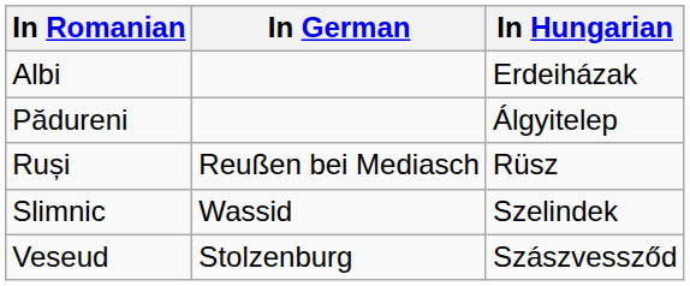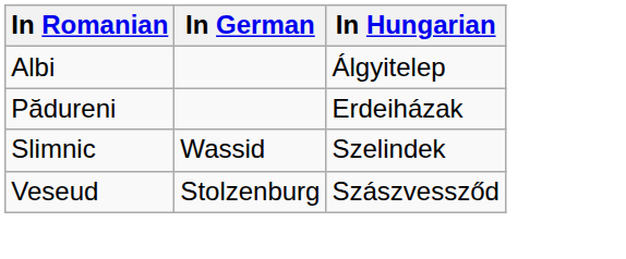Albi | In Hungarian: Erdeiházak -> Álgyitelep
Pădureni | In Hungarian: Álgyitelep -> Erdeiházak
- row: Ruși | Reußen bei Mediasch | Rüsz
